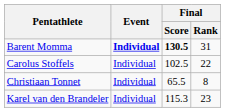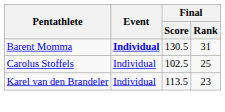Barent Momma | Final / Score: bold -> normal
Carolus Stoffels | Final / Rank: 22 -> 25
- row: Christiaan Tonnet | Individual | 65.5 | 8
Karel van den Brandeler | Final / Score: 115.3 -> 113.5
